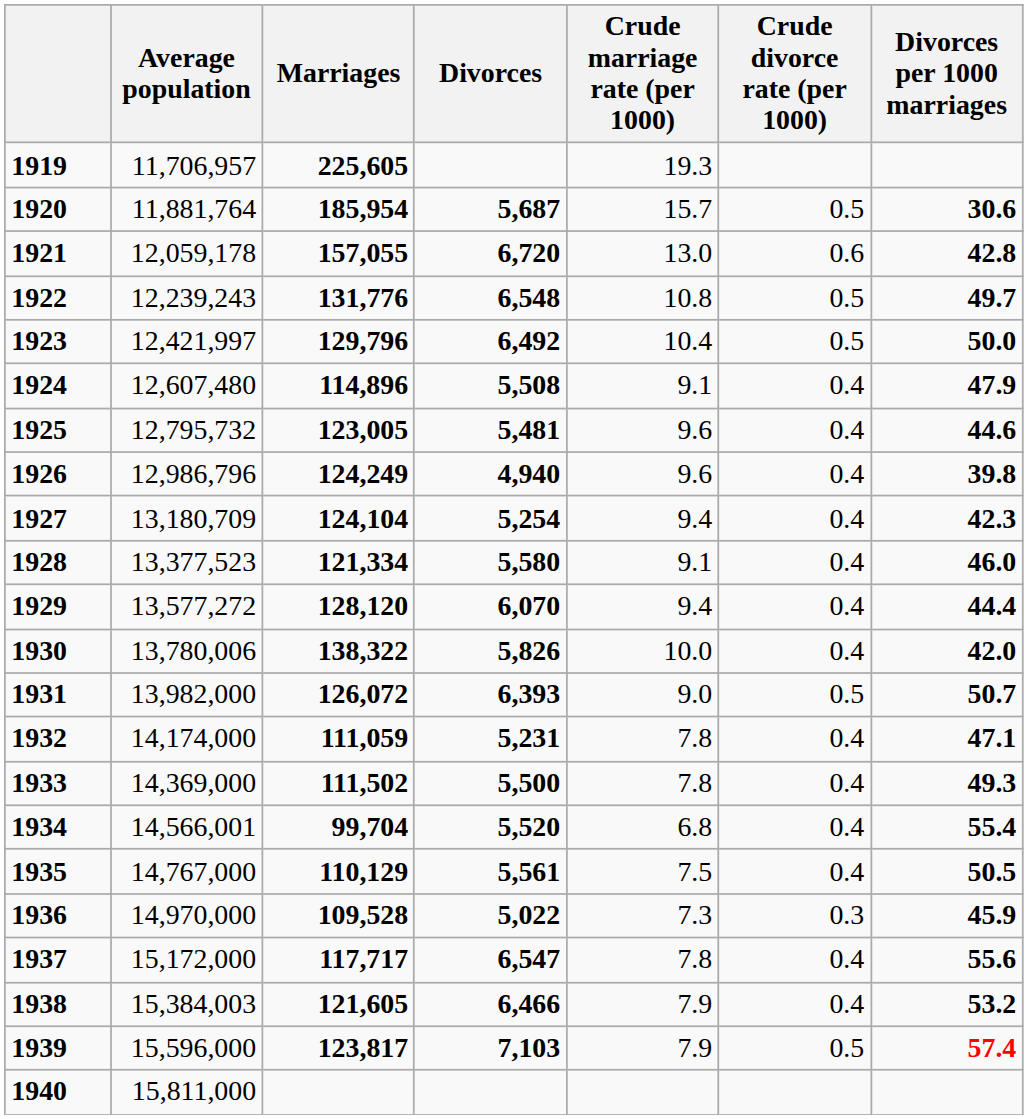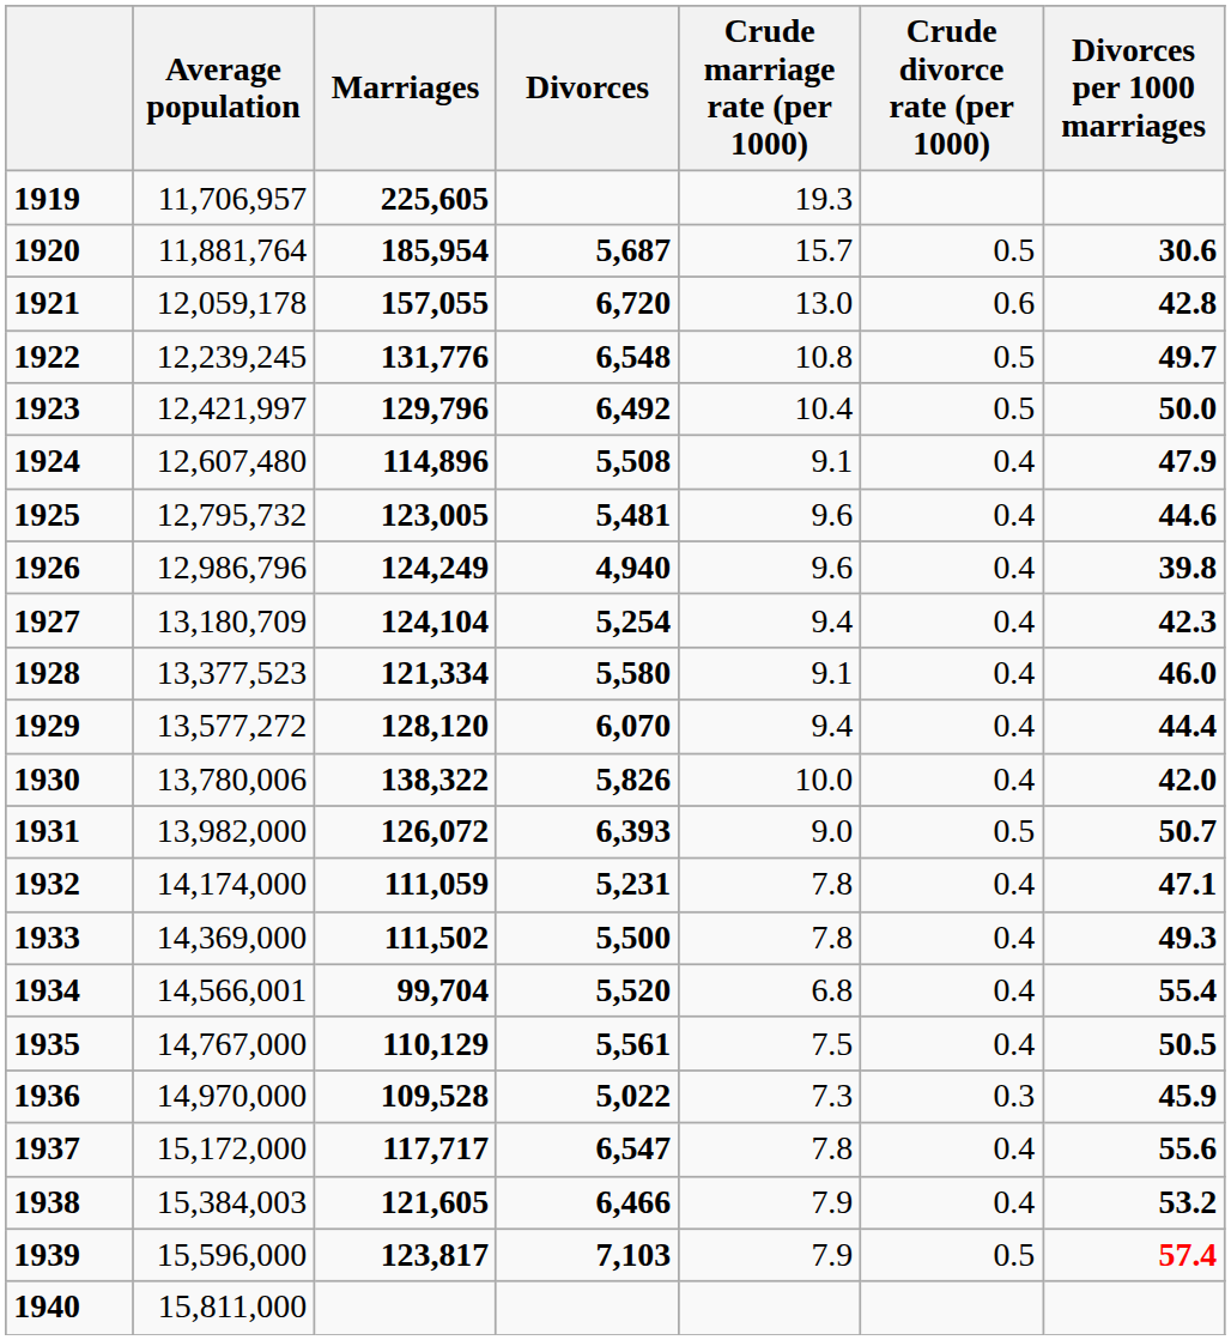1922 | Average population: 12,239,243 -> 12,239,245
